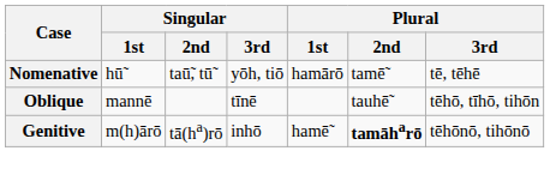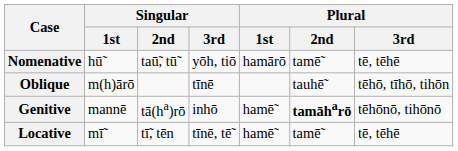Oblique | Singular / 1st: mannē -> m(h)ārō
Genitive | Singular / 1st: m(h)ārō -> mannē
+ row: Locative | mī̃ | tī̃, tēn | tīnē, tē̃ | hamē̃ | tamē̃ | tē, tēhē
